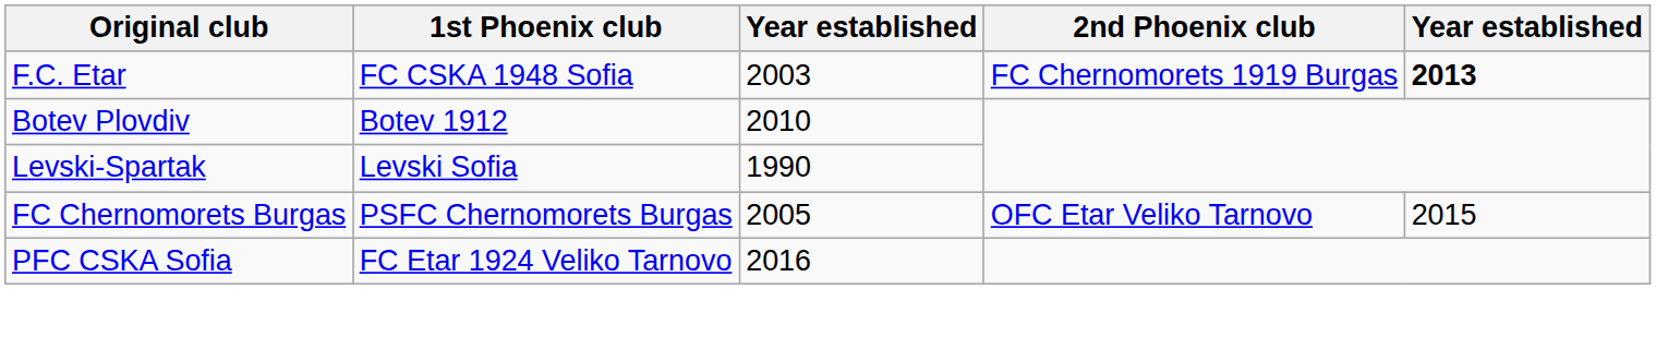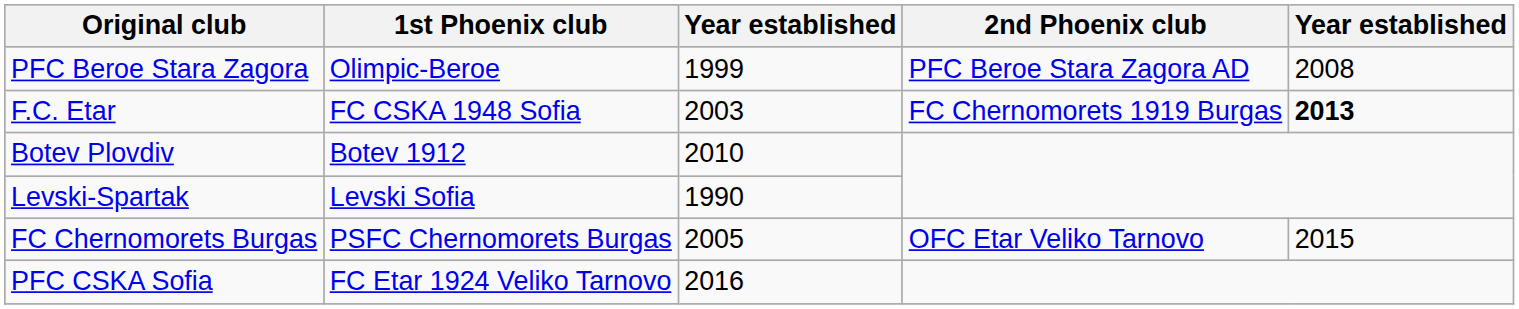+ row: PFC Beroe Stara Zagora | Olimpic-Beroe | 1999 | PFC Beroe Stara Zagora AD | 2008
